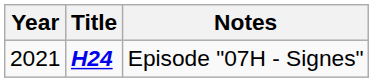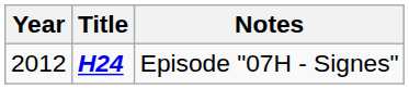Episode "07H - Signes" | Year: 2021 -> 2012
